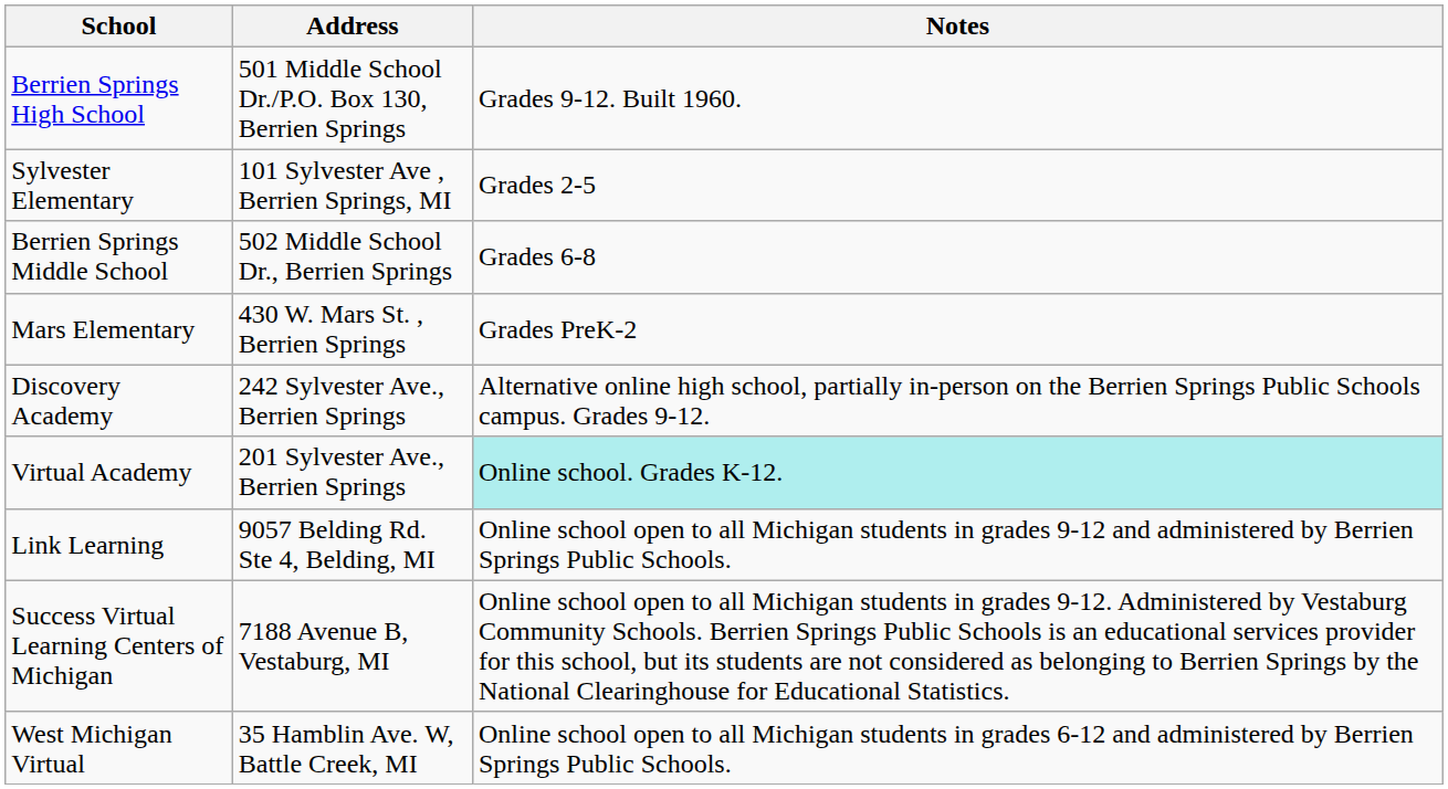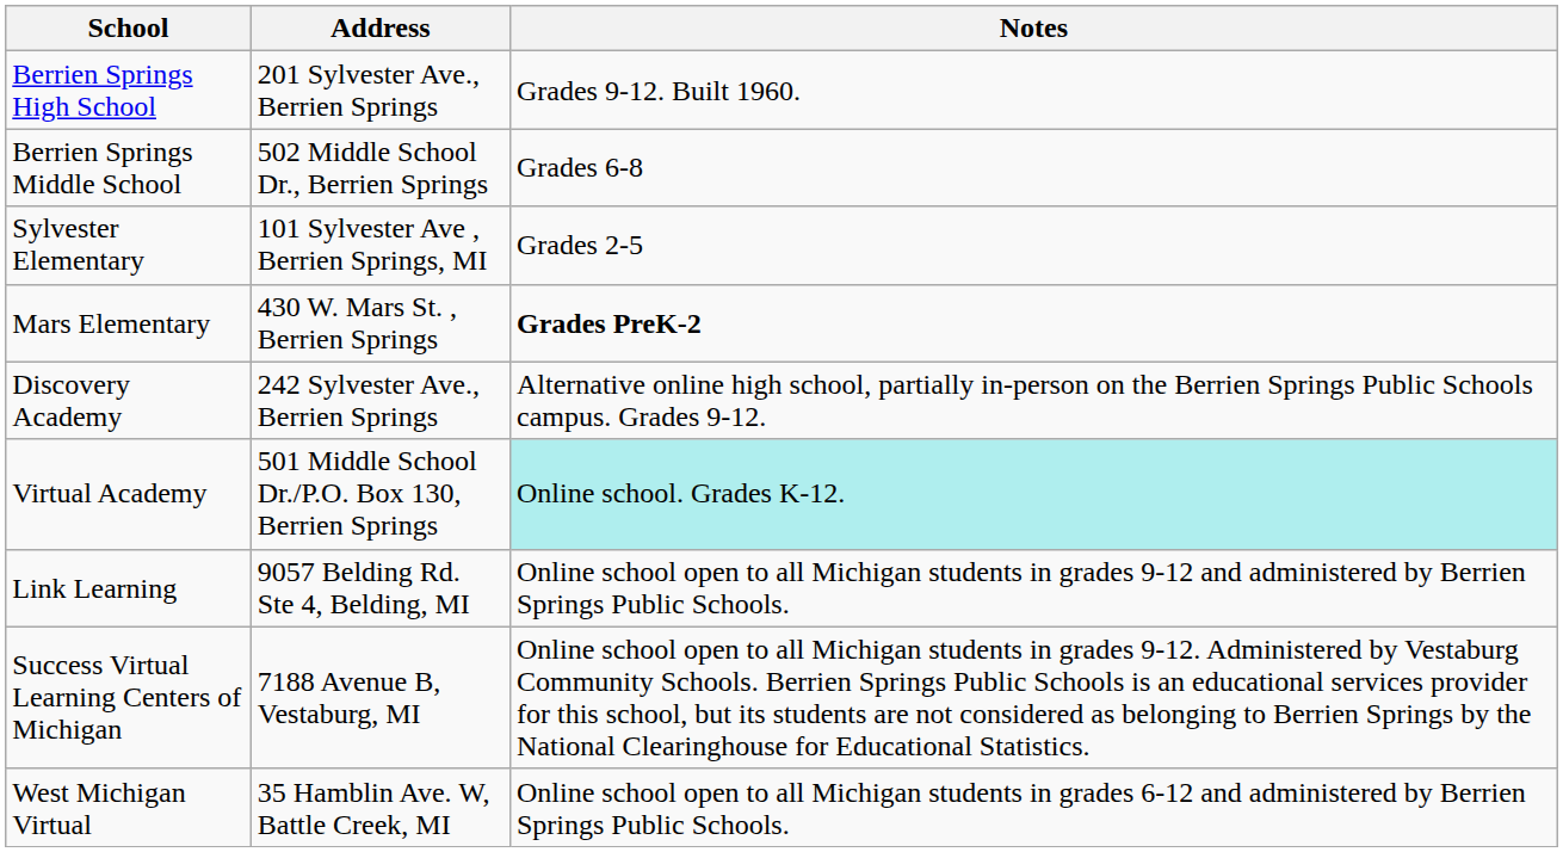Berrien Springs High School | Address: 501 Middle School Dr./P.O. Box 130, Berrien Springs -> 201 Sylvester Ave., Berrien Springs
rows swapped: Berrien Springs Middle School <-> Sylvester Elementary
Mars Elementary | Notes: normal -> bold
Virtual Academy | Address: 201 Sylvester Ave., Berrien Springs -> 501 Middle School Dr./P.O. Box 130, Berrien Springs
